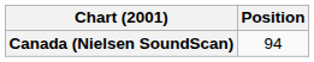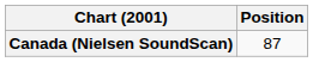Canada (Nielsen SoundScan) | Position: 94 -> 87
